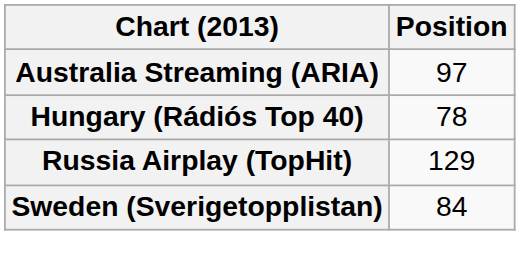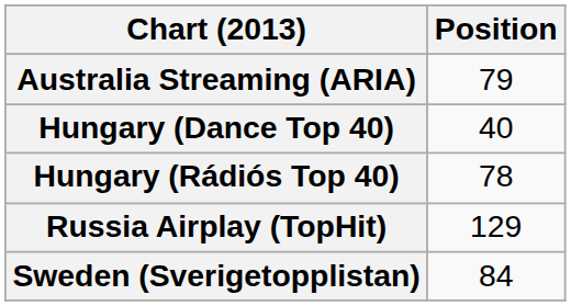Australia Streaming (ARIA) | Position: 97 -> 79
+ row: Hungary (Dance Top 40) | 40
